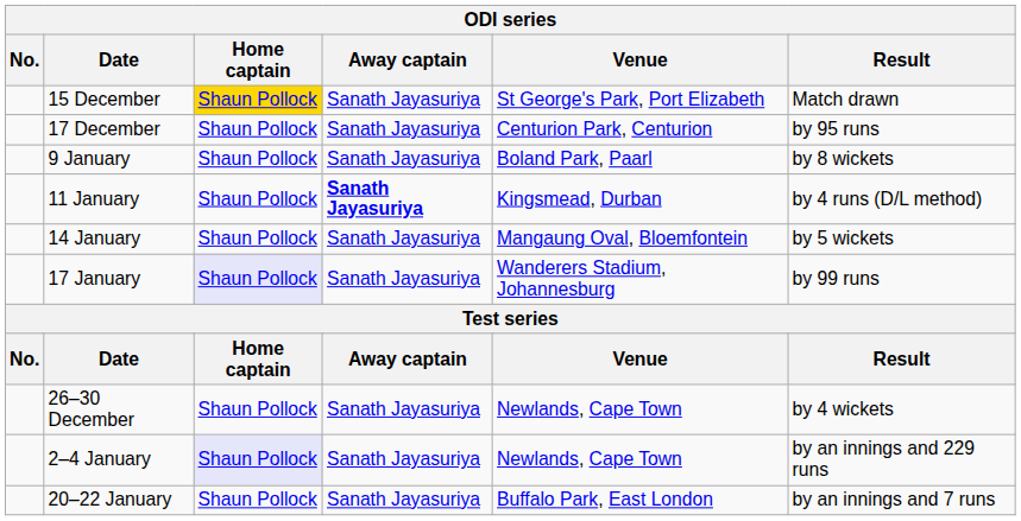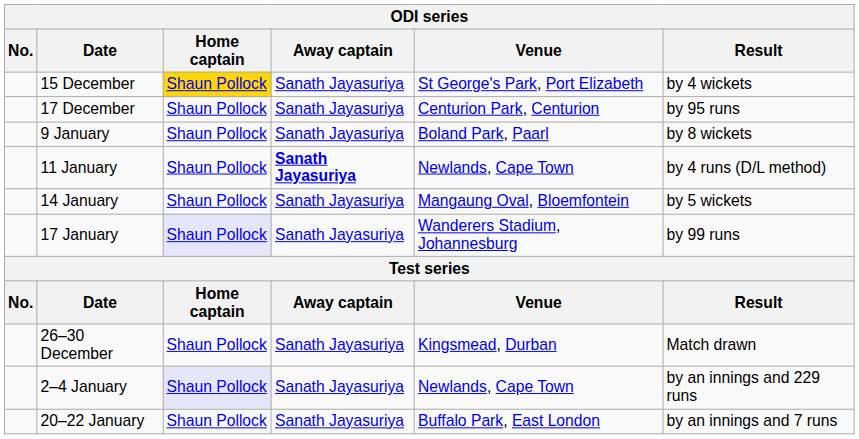15 December | Result: Match drawn -> by 4 wickets
11 January | Venue: Kingsmead, Durban -> Newlands, Cape Town
26–30 December | Venue: Newlands, Cape Town -> Kingsmead, Durban
26–30 December | Result: by 4 wickets -> Match drawn
